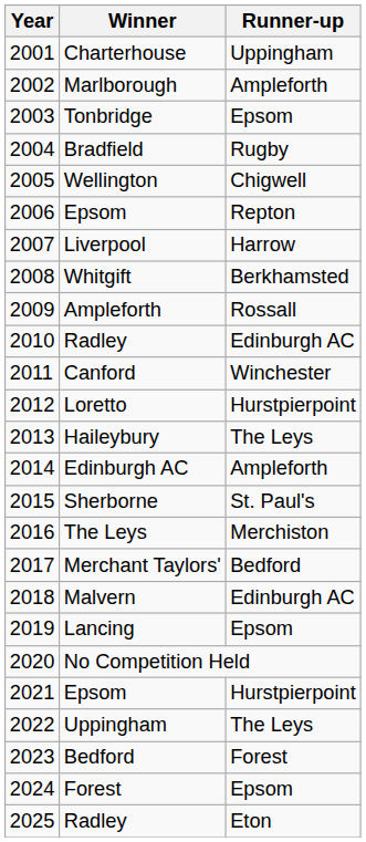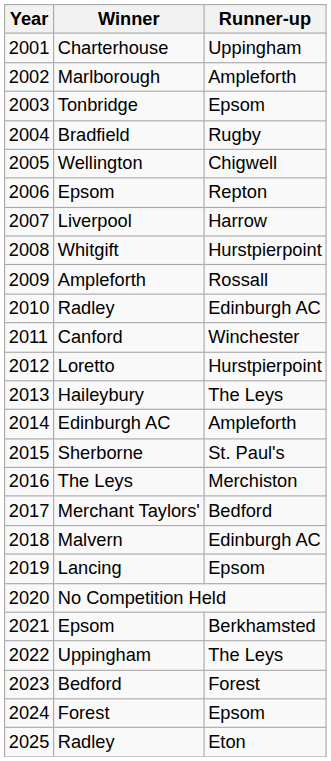Whitgift | Runner-up: Berkhamsted -> Hurstpierpoint
2021 / Epsom | Runner-up: Hurstpierpoint -> Berkhamsted
